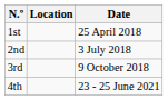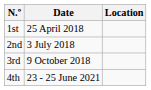columns swapped: Location <-> Date
